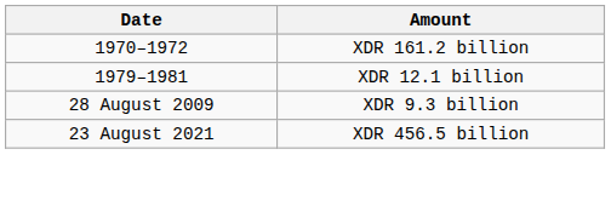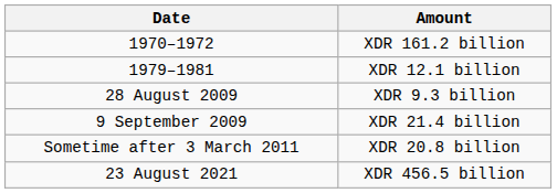+ row: 9 September 2009 | XDR 21.4 billion
+ row: Sometime after 3 March 2011 | XDR 20.8 billion
